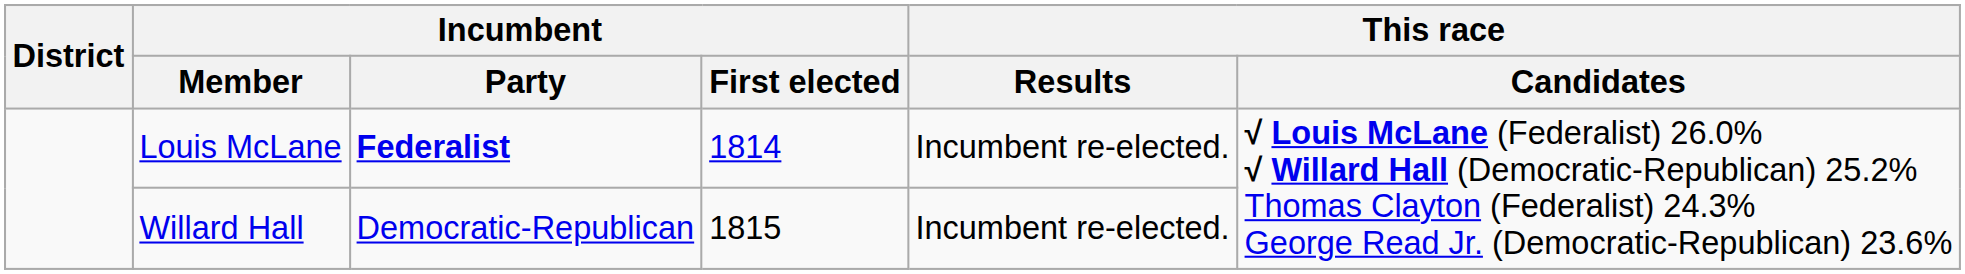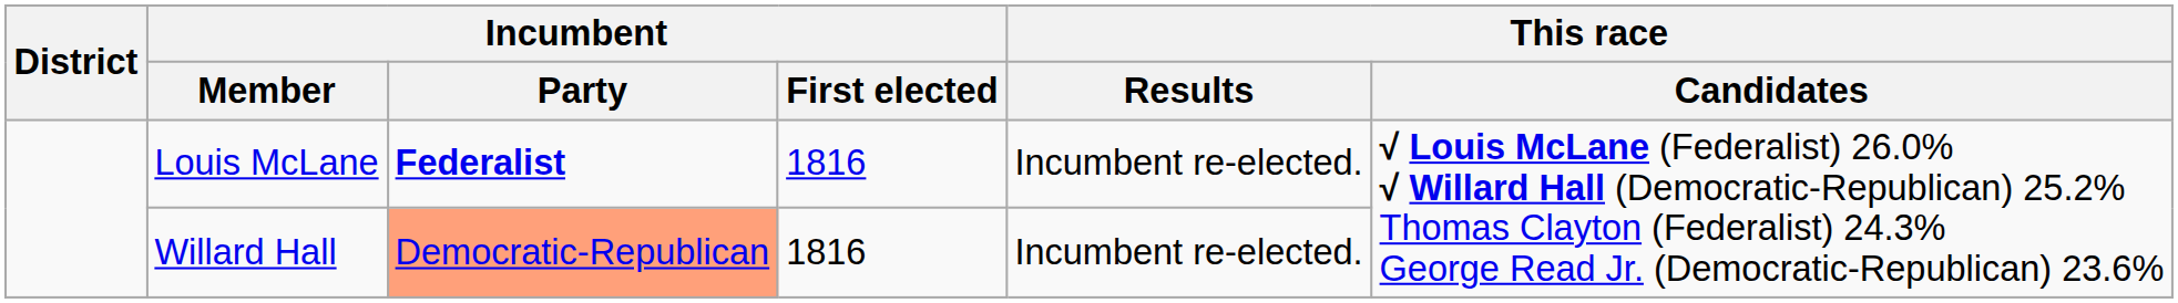Louis McLane | Incumbent / First elected: 1814 -> 1816
Willard Hall | Incumbent / Party: no background -> lightsalmon background
Willard Hall | Incumbent / First elected: 1815 -> 1816
